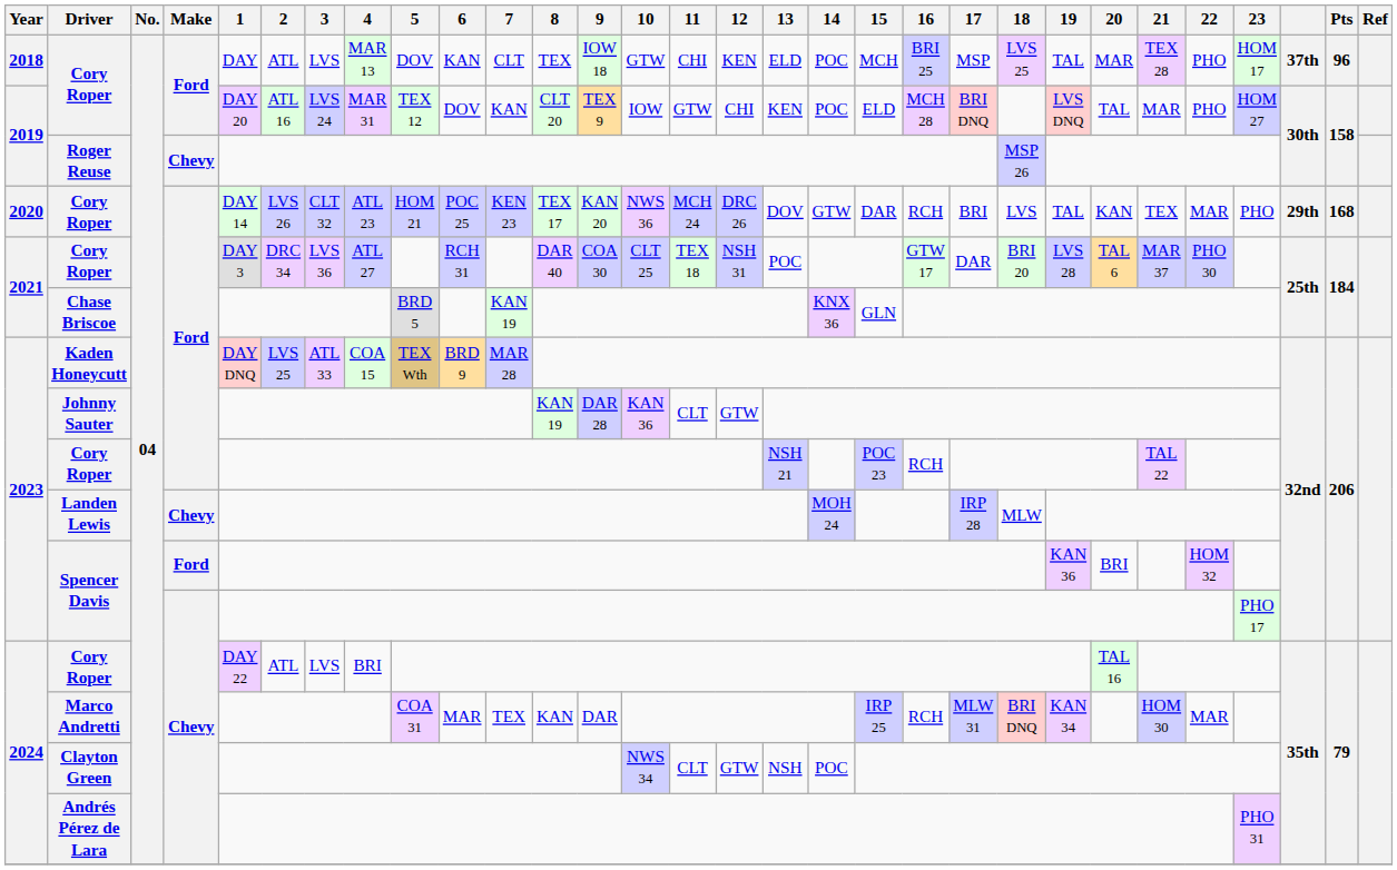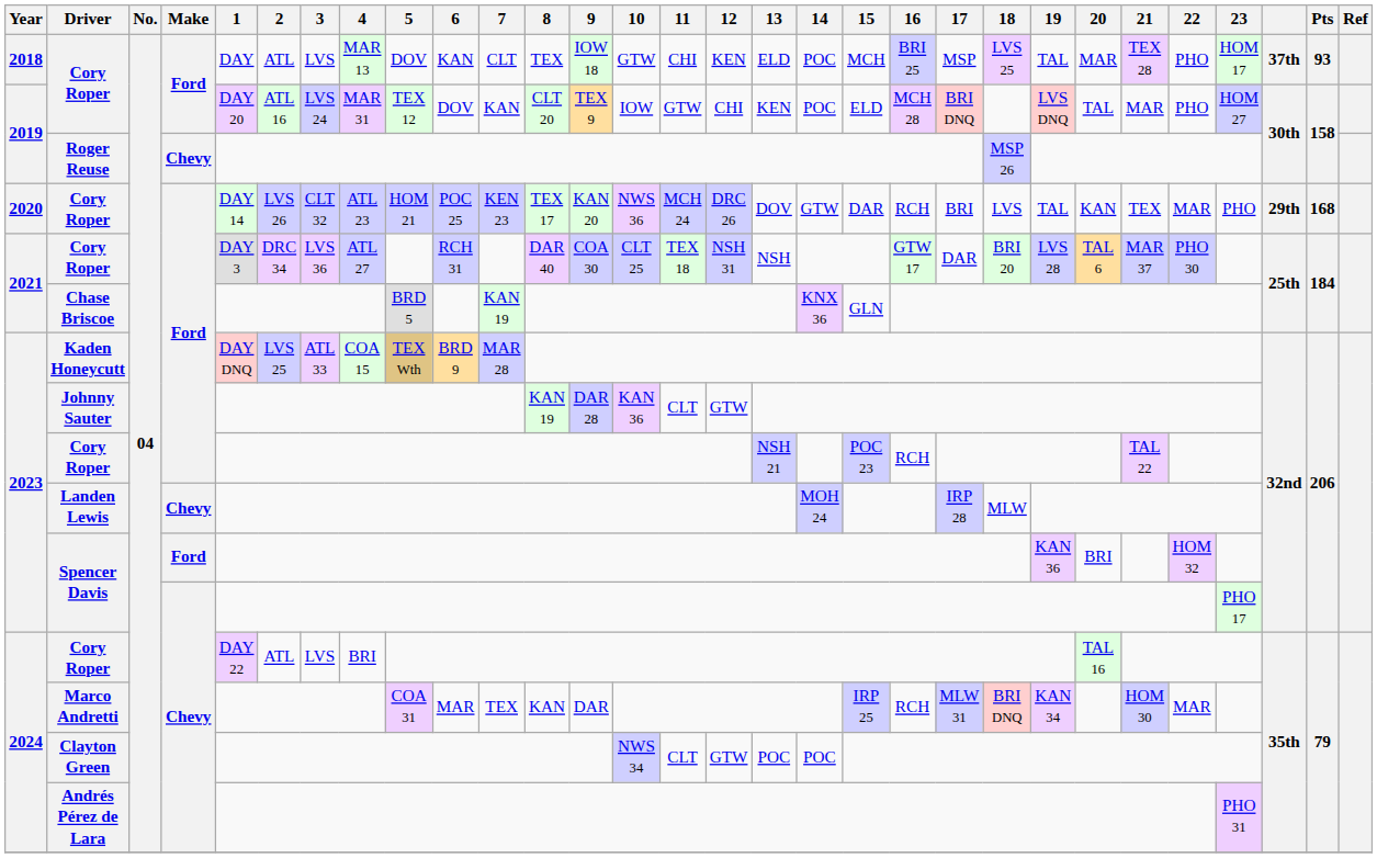2018 / Cory Roper | Pts: 96 -> 93
2021 / Cory Roper | 13: POC -> NSH
Clayton Green | 13: NSH -> POC
